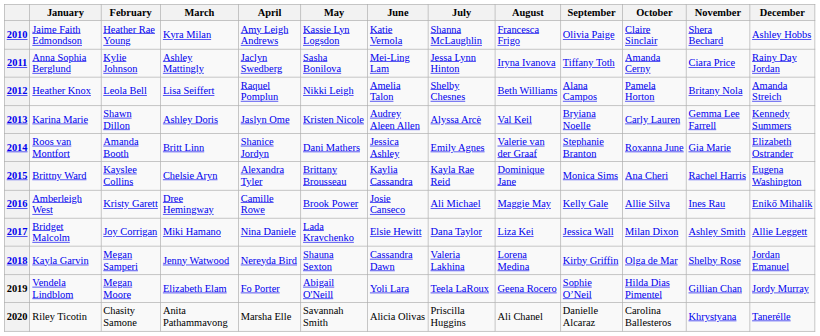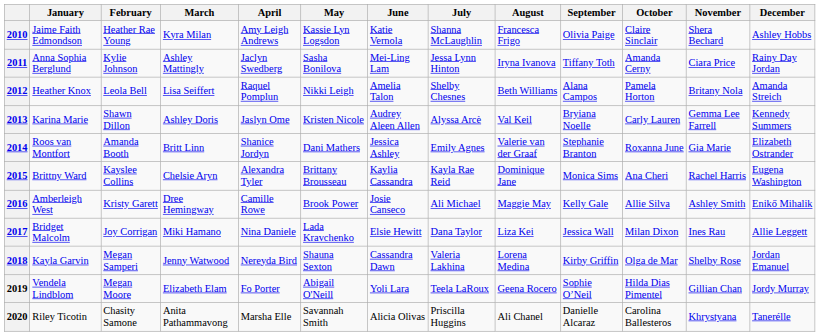2016 | November: Ines Rau -> Ashley Smith
2017 | November: Ashley Smith -> Ines Rau
